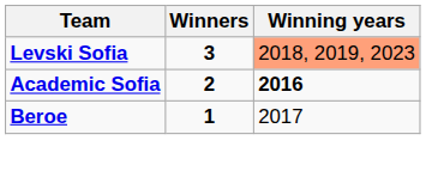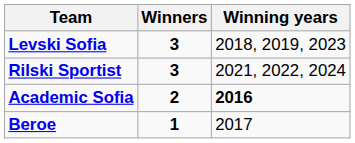Levski Sofia | Winning years: lightsalmon background -> no background
+ row: Rilski Sportist | 3 | 2021, 2022, 2024
